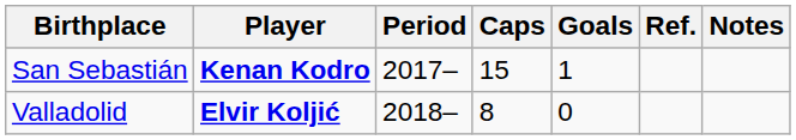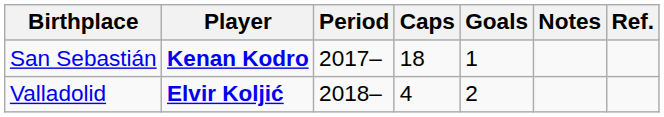columns swapped: Notes <-> Ref.
San Sebastián | Caps: 15 -> 18
Valladolid | Caps: 8 -> 4
Valladolid | Goals: 0 -> 2
